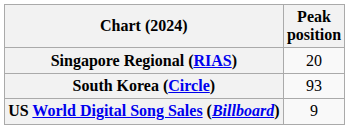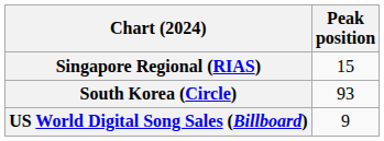Singapore Regional (RIAS) | Peak position: 20 -> 15
